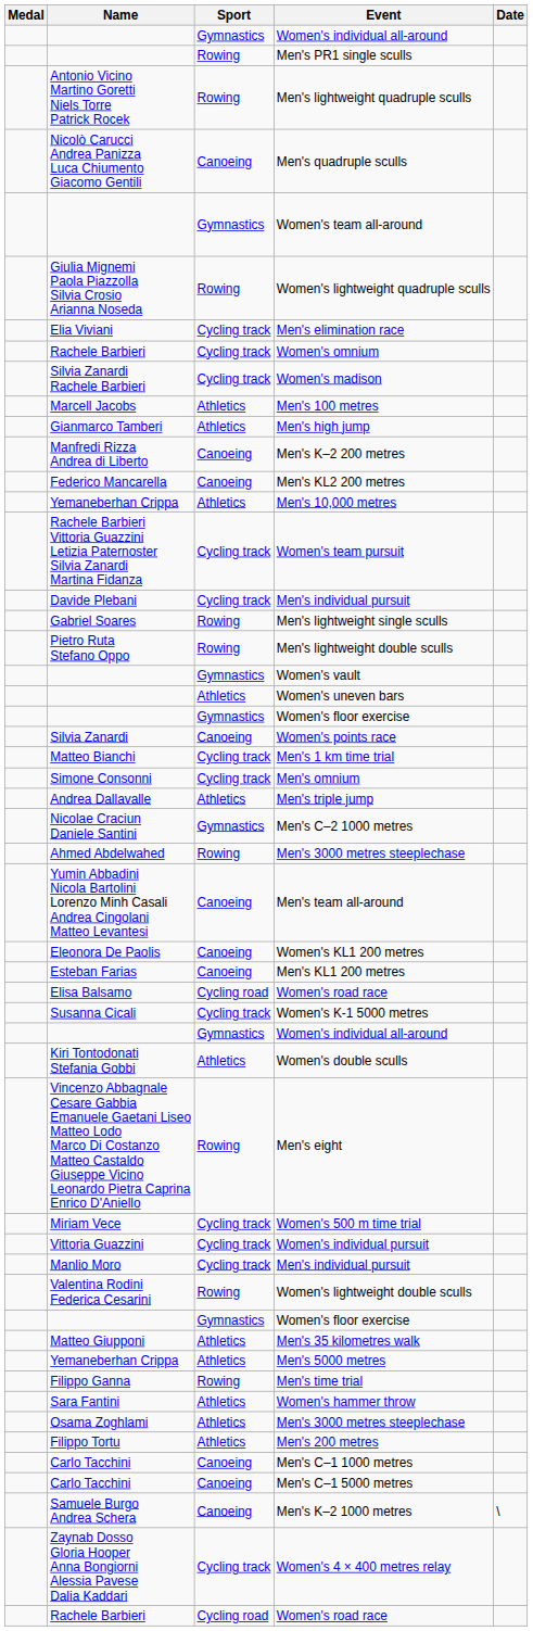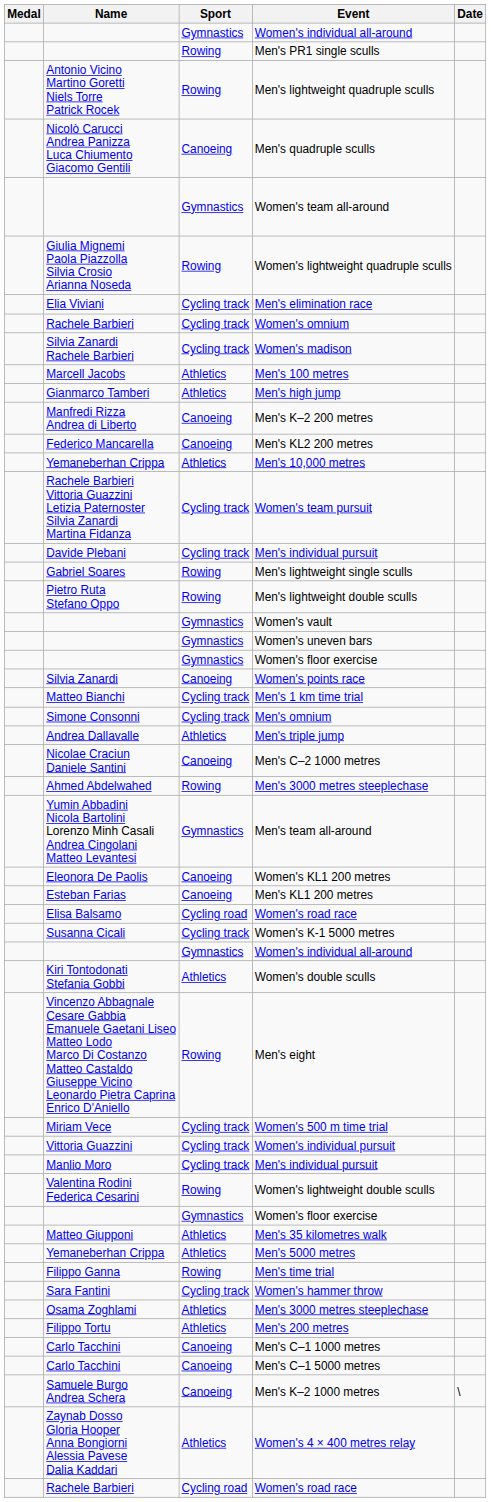Women's uneven bars | Sport: Athletics -> Gymnastics
Men's C–2 1000 metres | Sport: Gymnastics -> Canoeing
Men's team all-around | Sport: Canoeing -> Gymnastics
Women's hammer throw | Sport: Athletics -> Cycling track
Women's 4 × 400 metres relay | Sport: Cycling track -> Athletics
